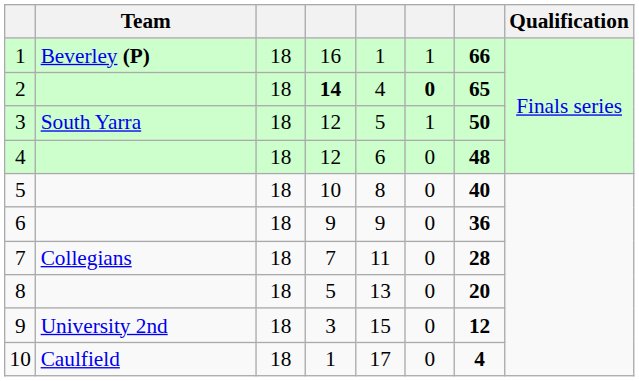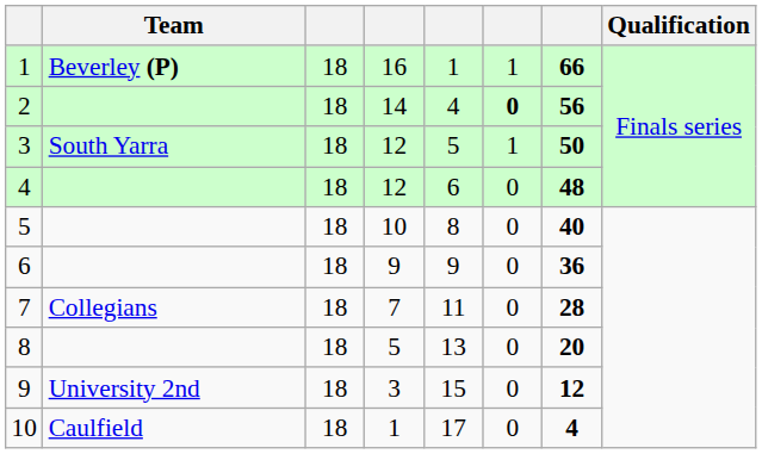2 | column 4: bold -> normal
2 | column 7: 65 -> 56
